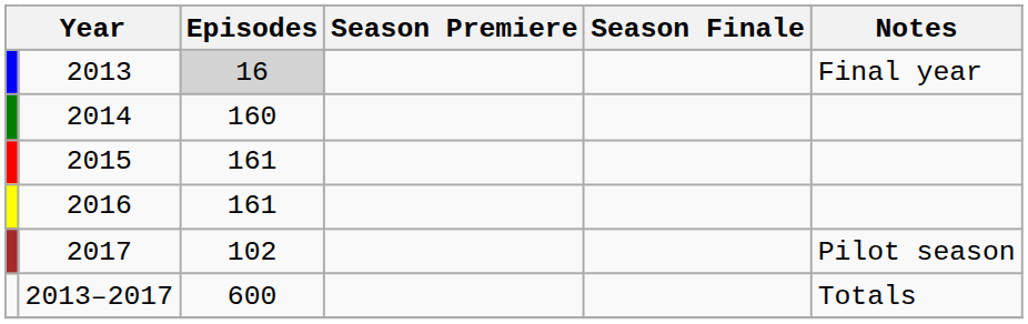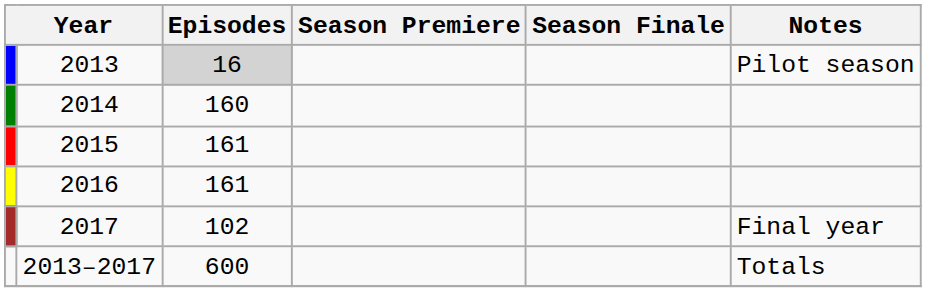2013 | Notes: Final year -> Pilot season
2017 | Notes: Pilot season -> Final year
